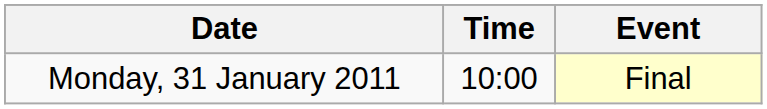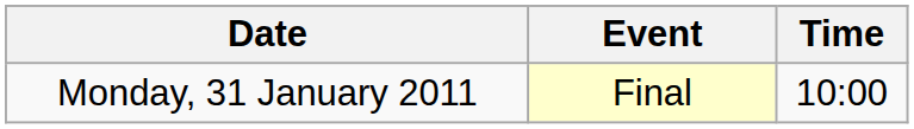columns swapped: Time <-> Event
